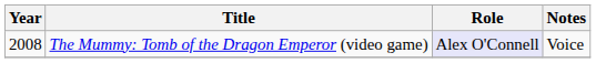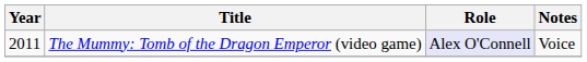The Mummy: Tomb of the Dragon Emperor (video game) | Year: 2008 -> 2011
